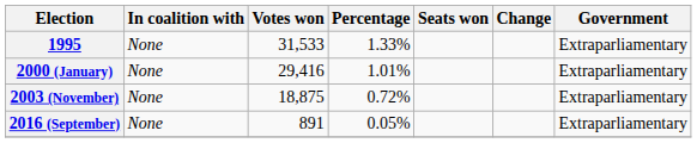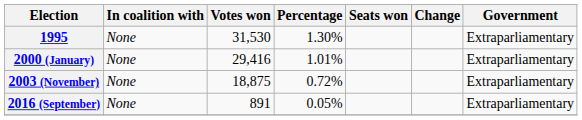1995 | Votes won: 31,533 -> 31,530
1995 | Percentage: 1.33% -> 1.30%
